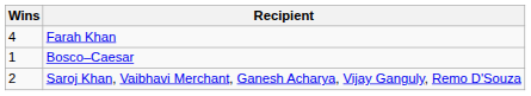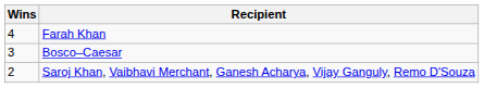Bosco–Caesar | Wins: 1 -> 3
